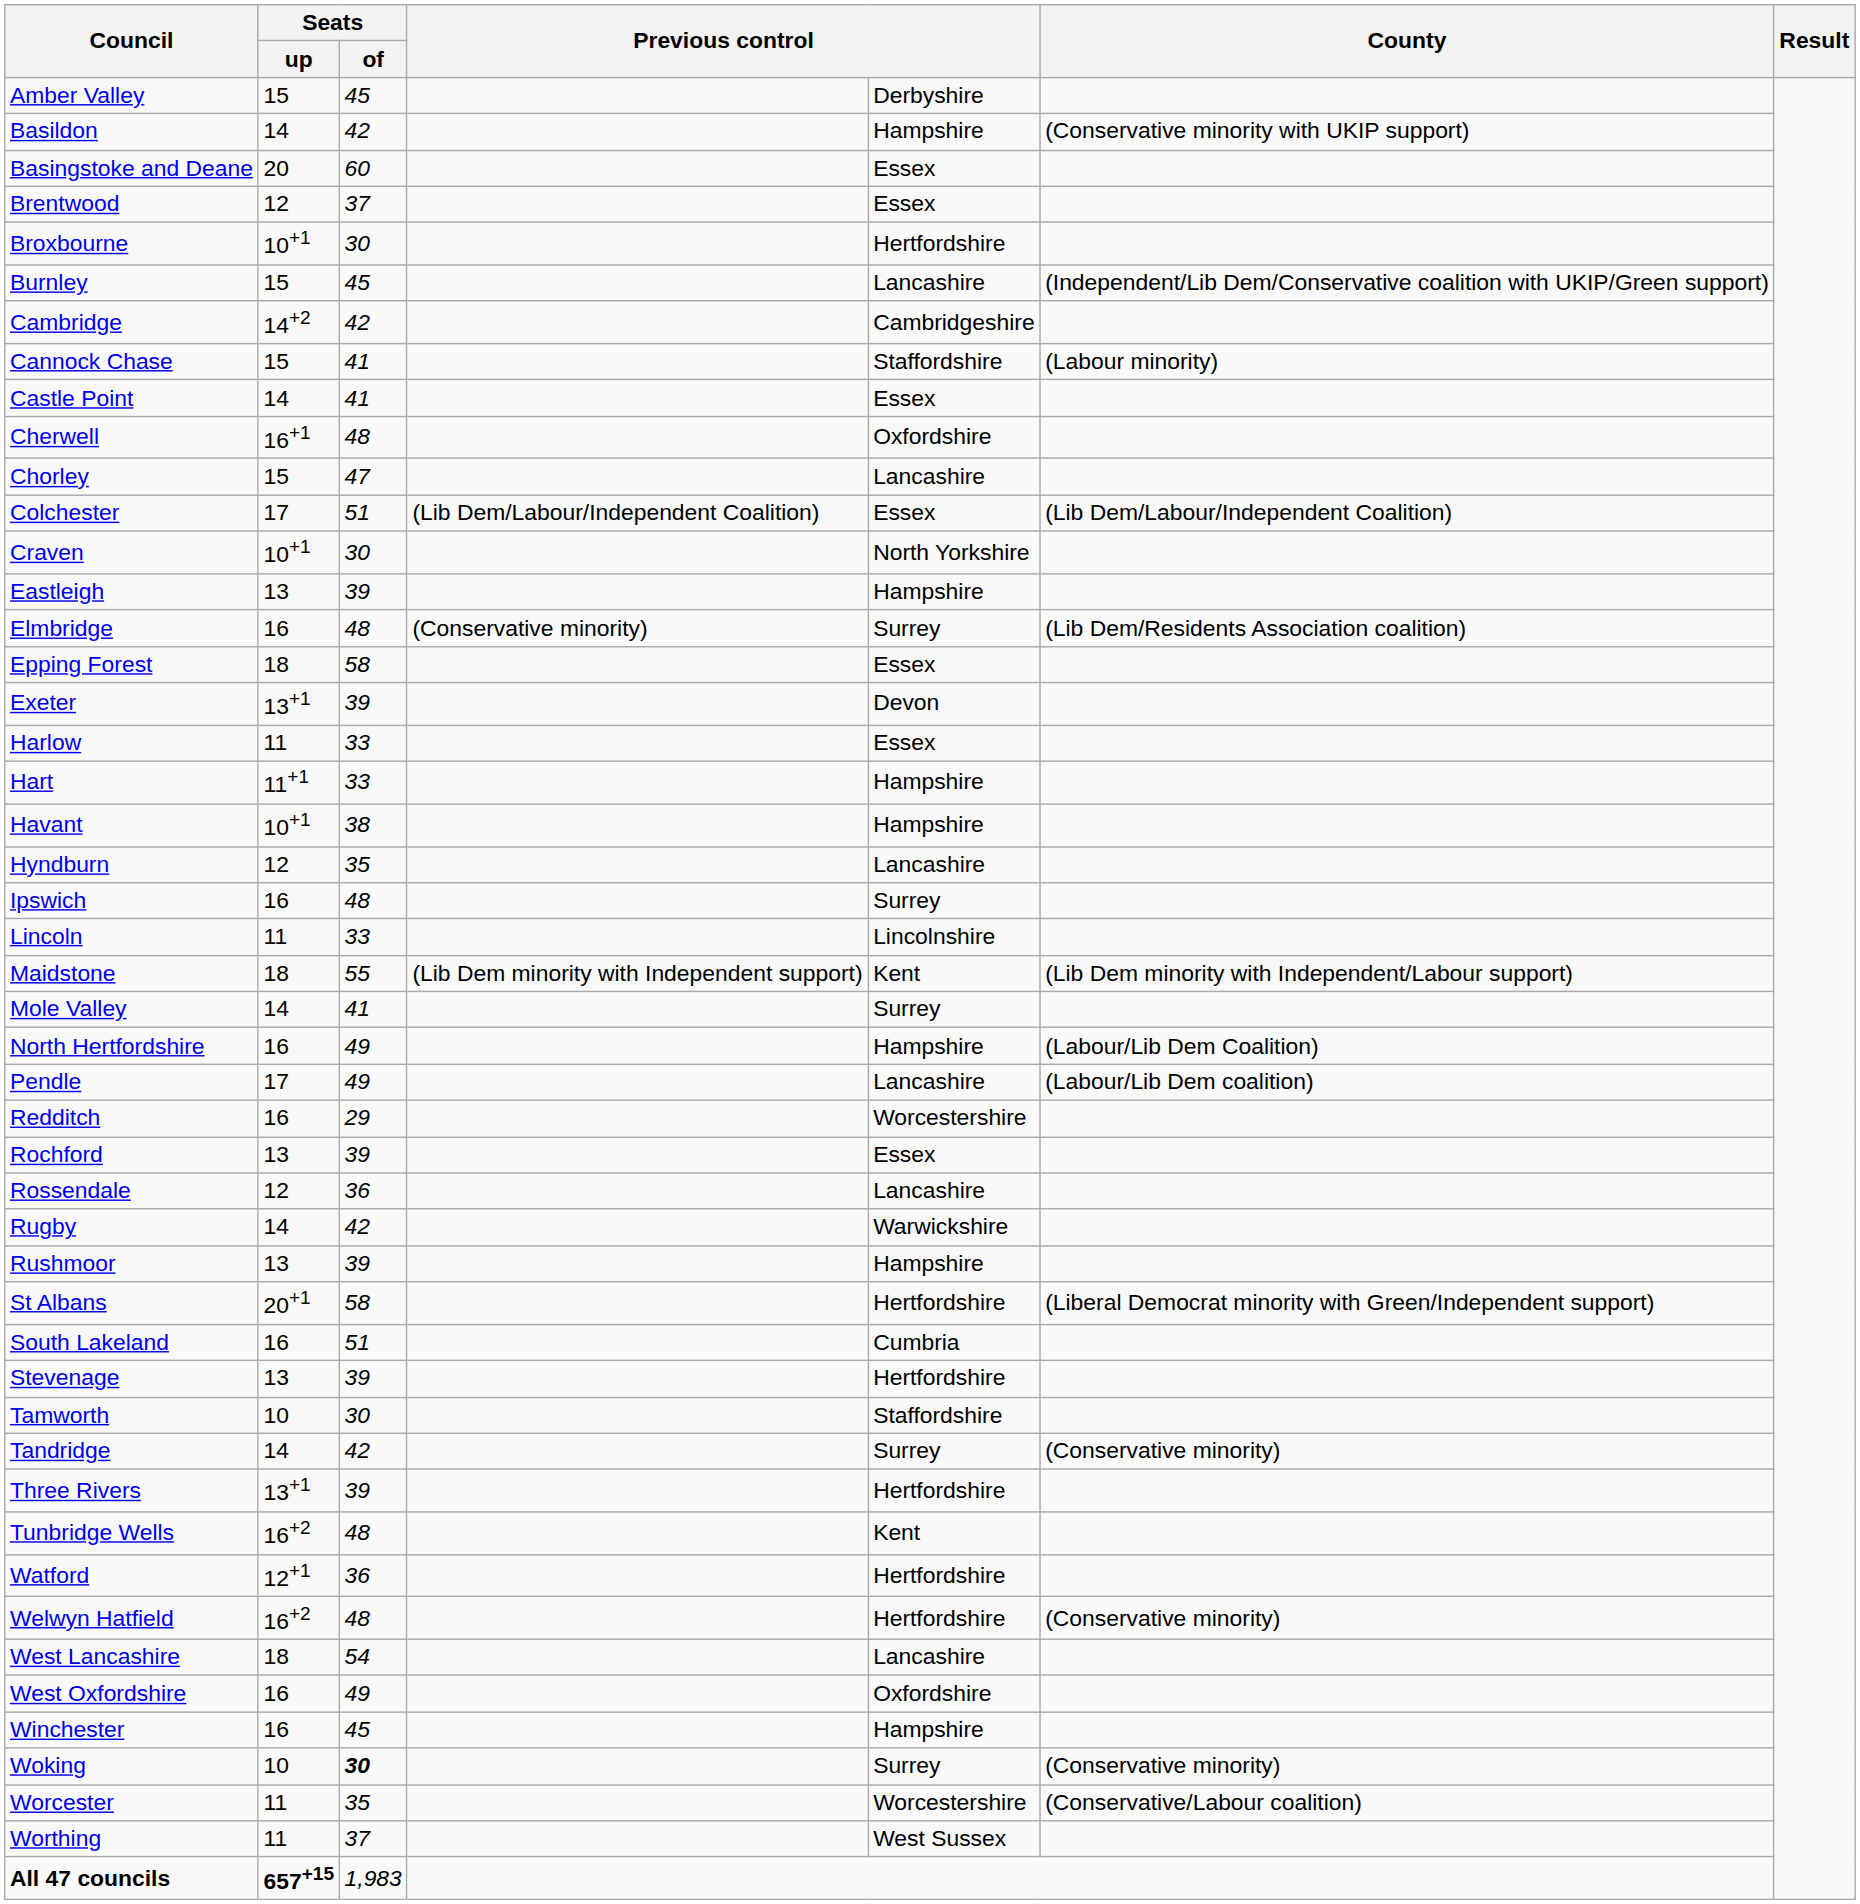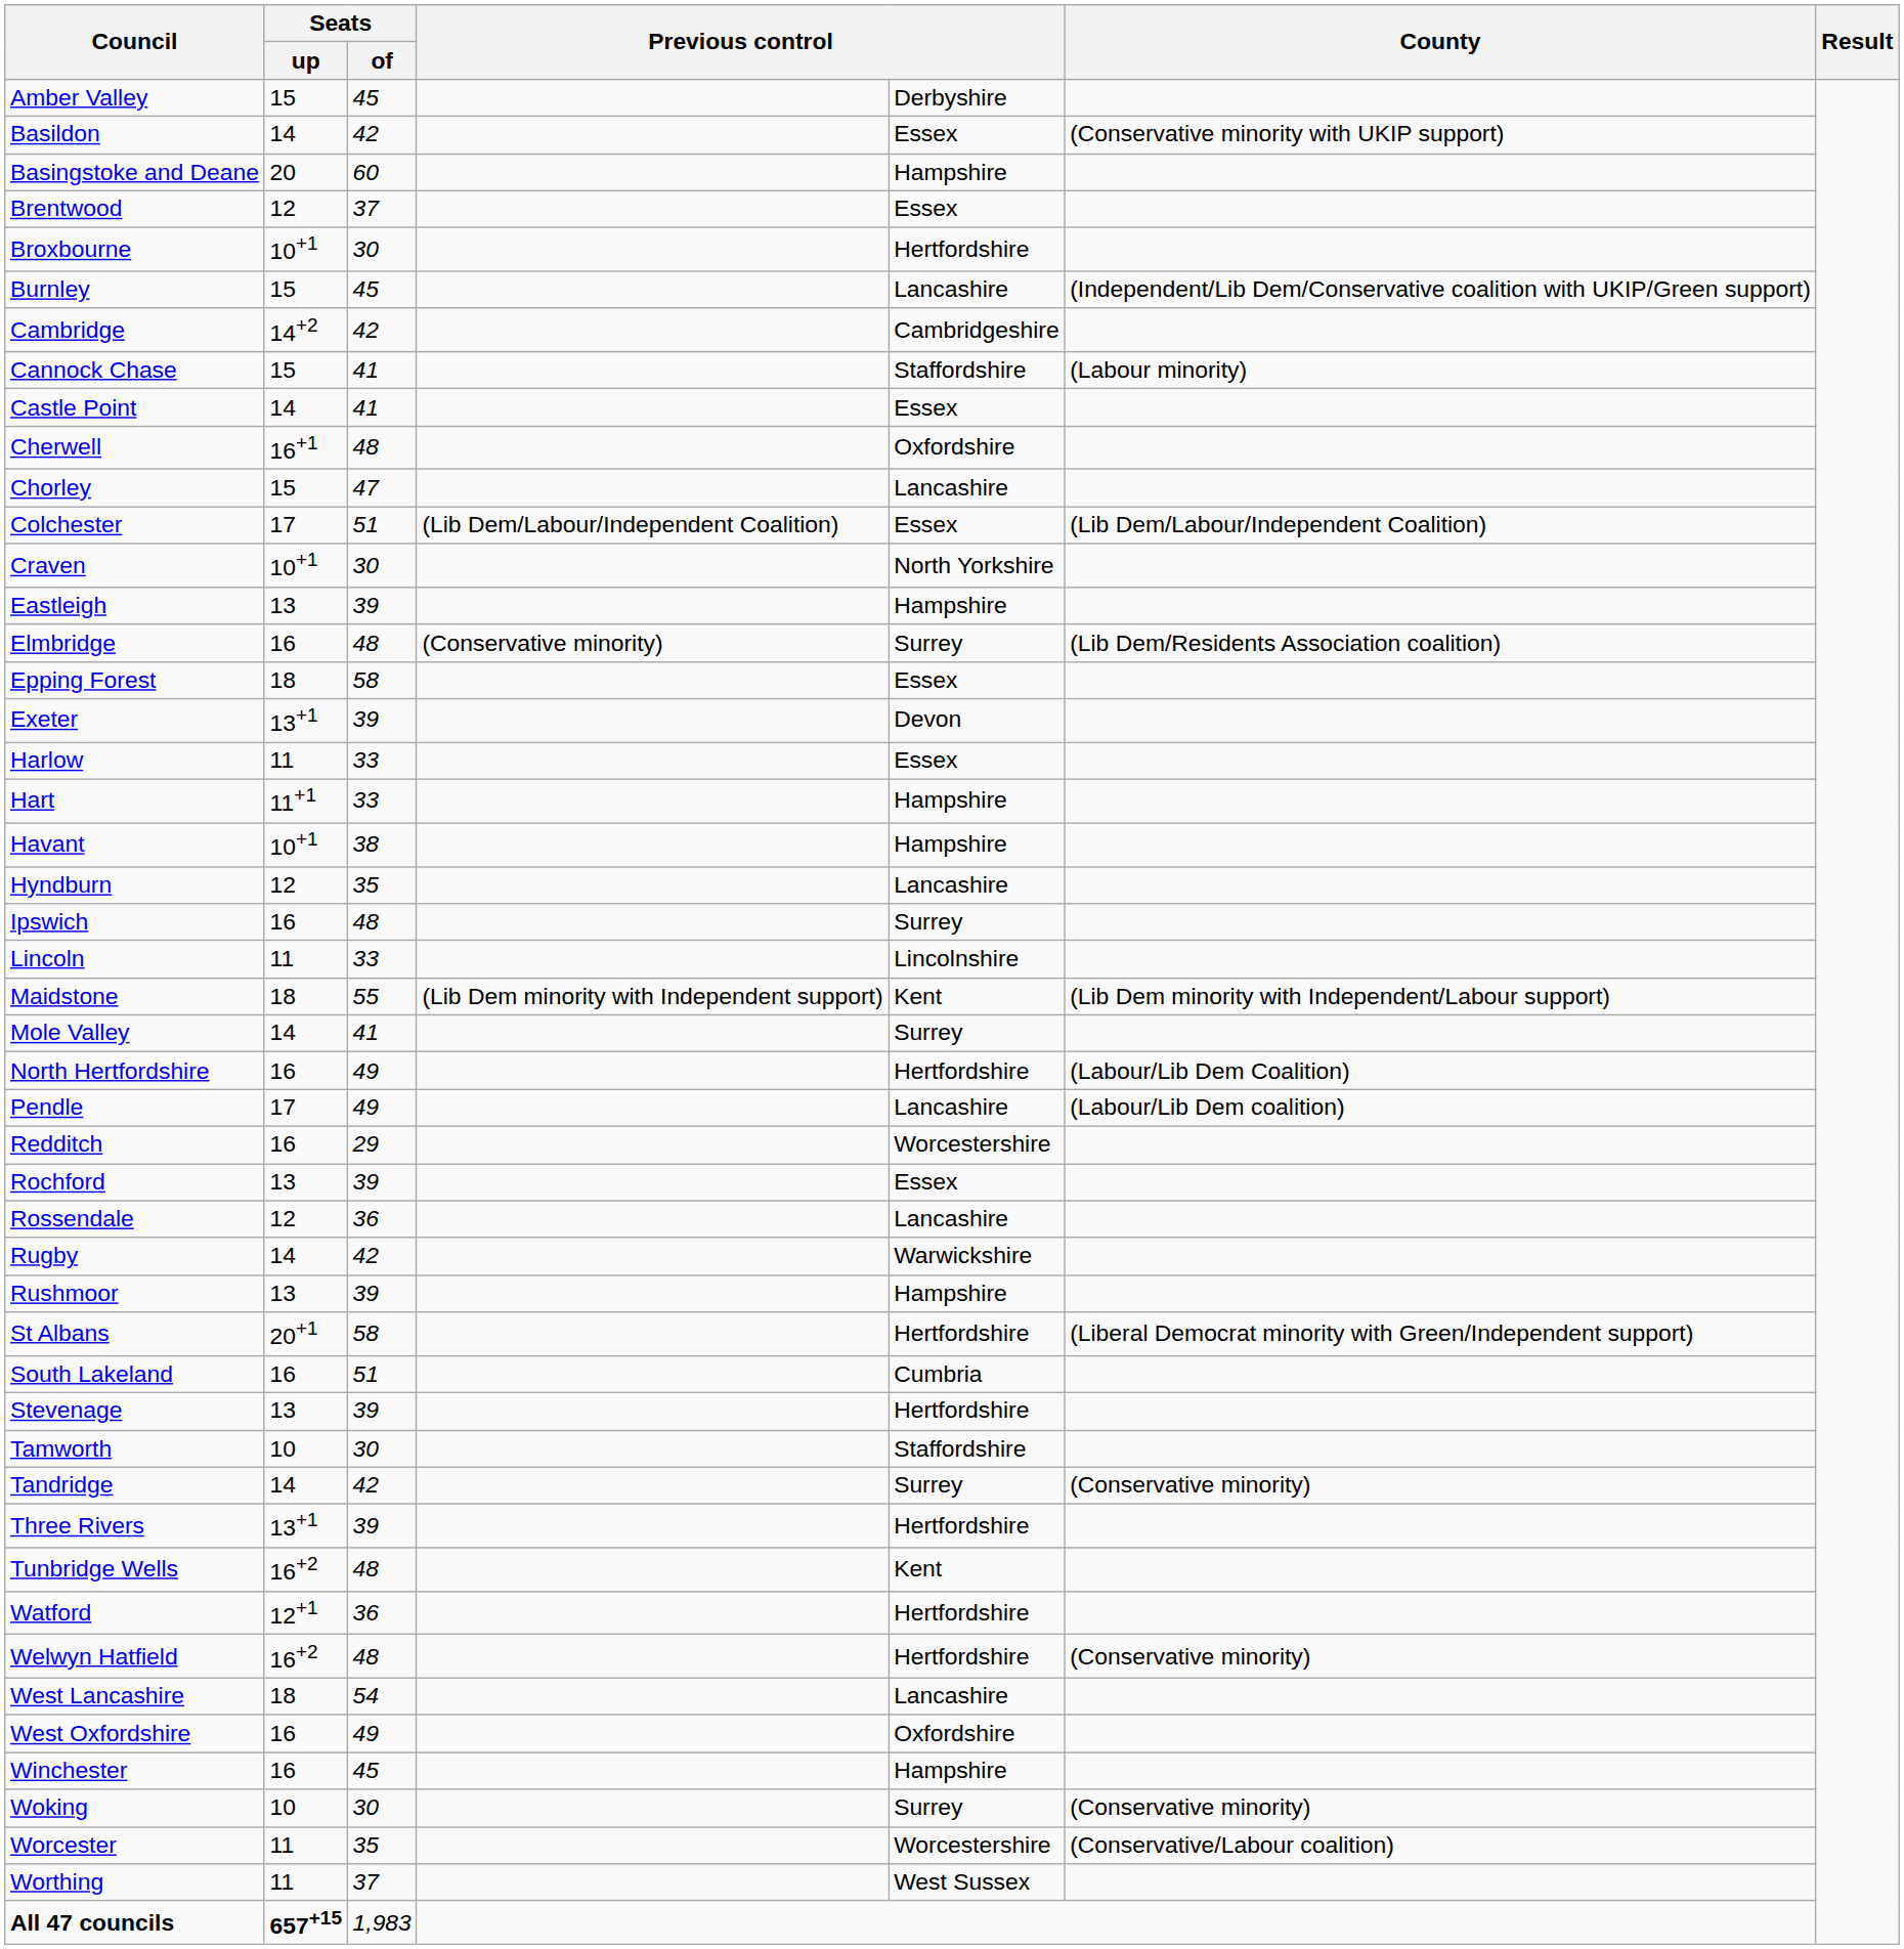Basildon | column 5: Hampshire -> Essex
Basingstoke and Deane | column 5: Essex -> Hampshire
North Hertfordshire | column 5: Hampshire -> Hertfordshire
Woking | Seats / of: bold -> normal
